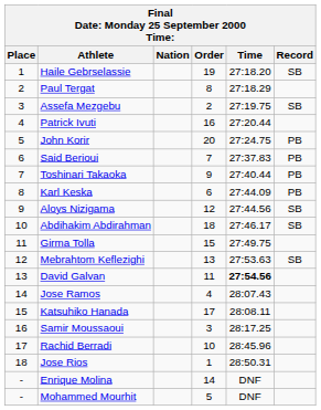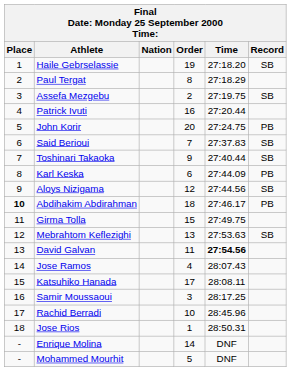Said Berioui | Record: PB -> SB
Toshinari Takaoka | Record: PB -> SB
Abdihakim Abdirahman | Place: normal -> bold
Abdihakim Abdirahman | Record: SB -> PB
